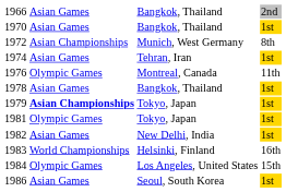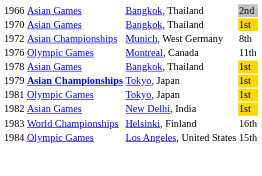- row: 1974 | Asian Games | Tehran, Iran | 1st
- row: 1986 | Asian Games | Seoul, South Korea | 1st
